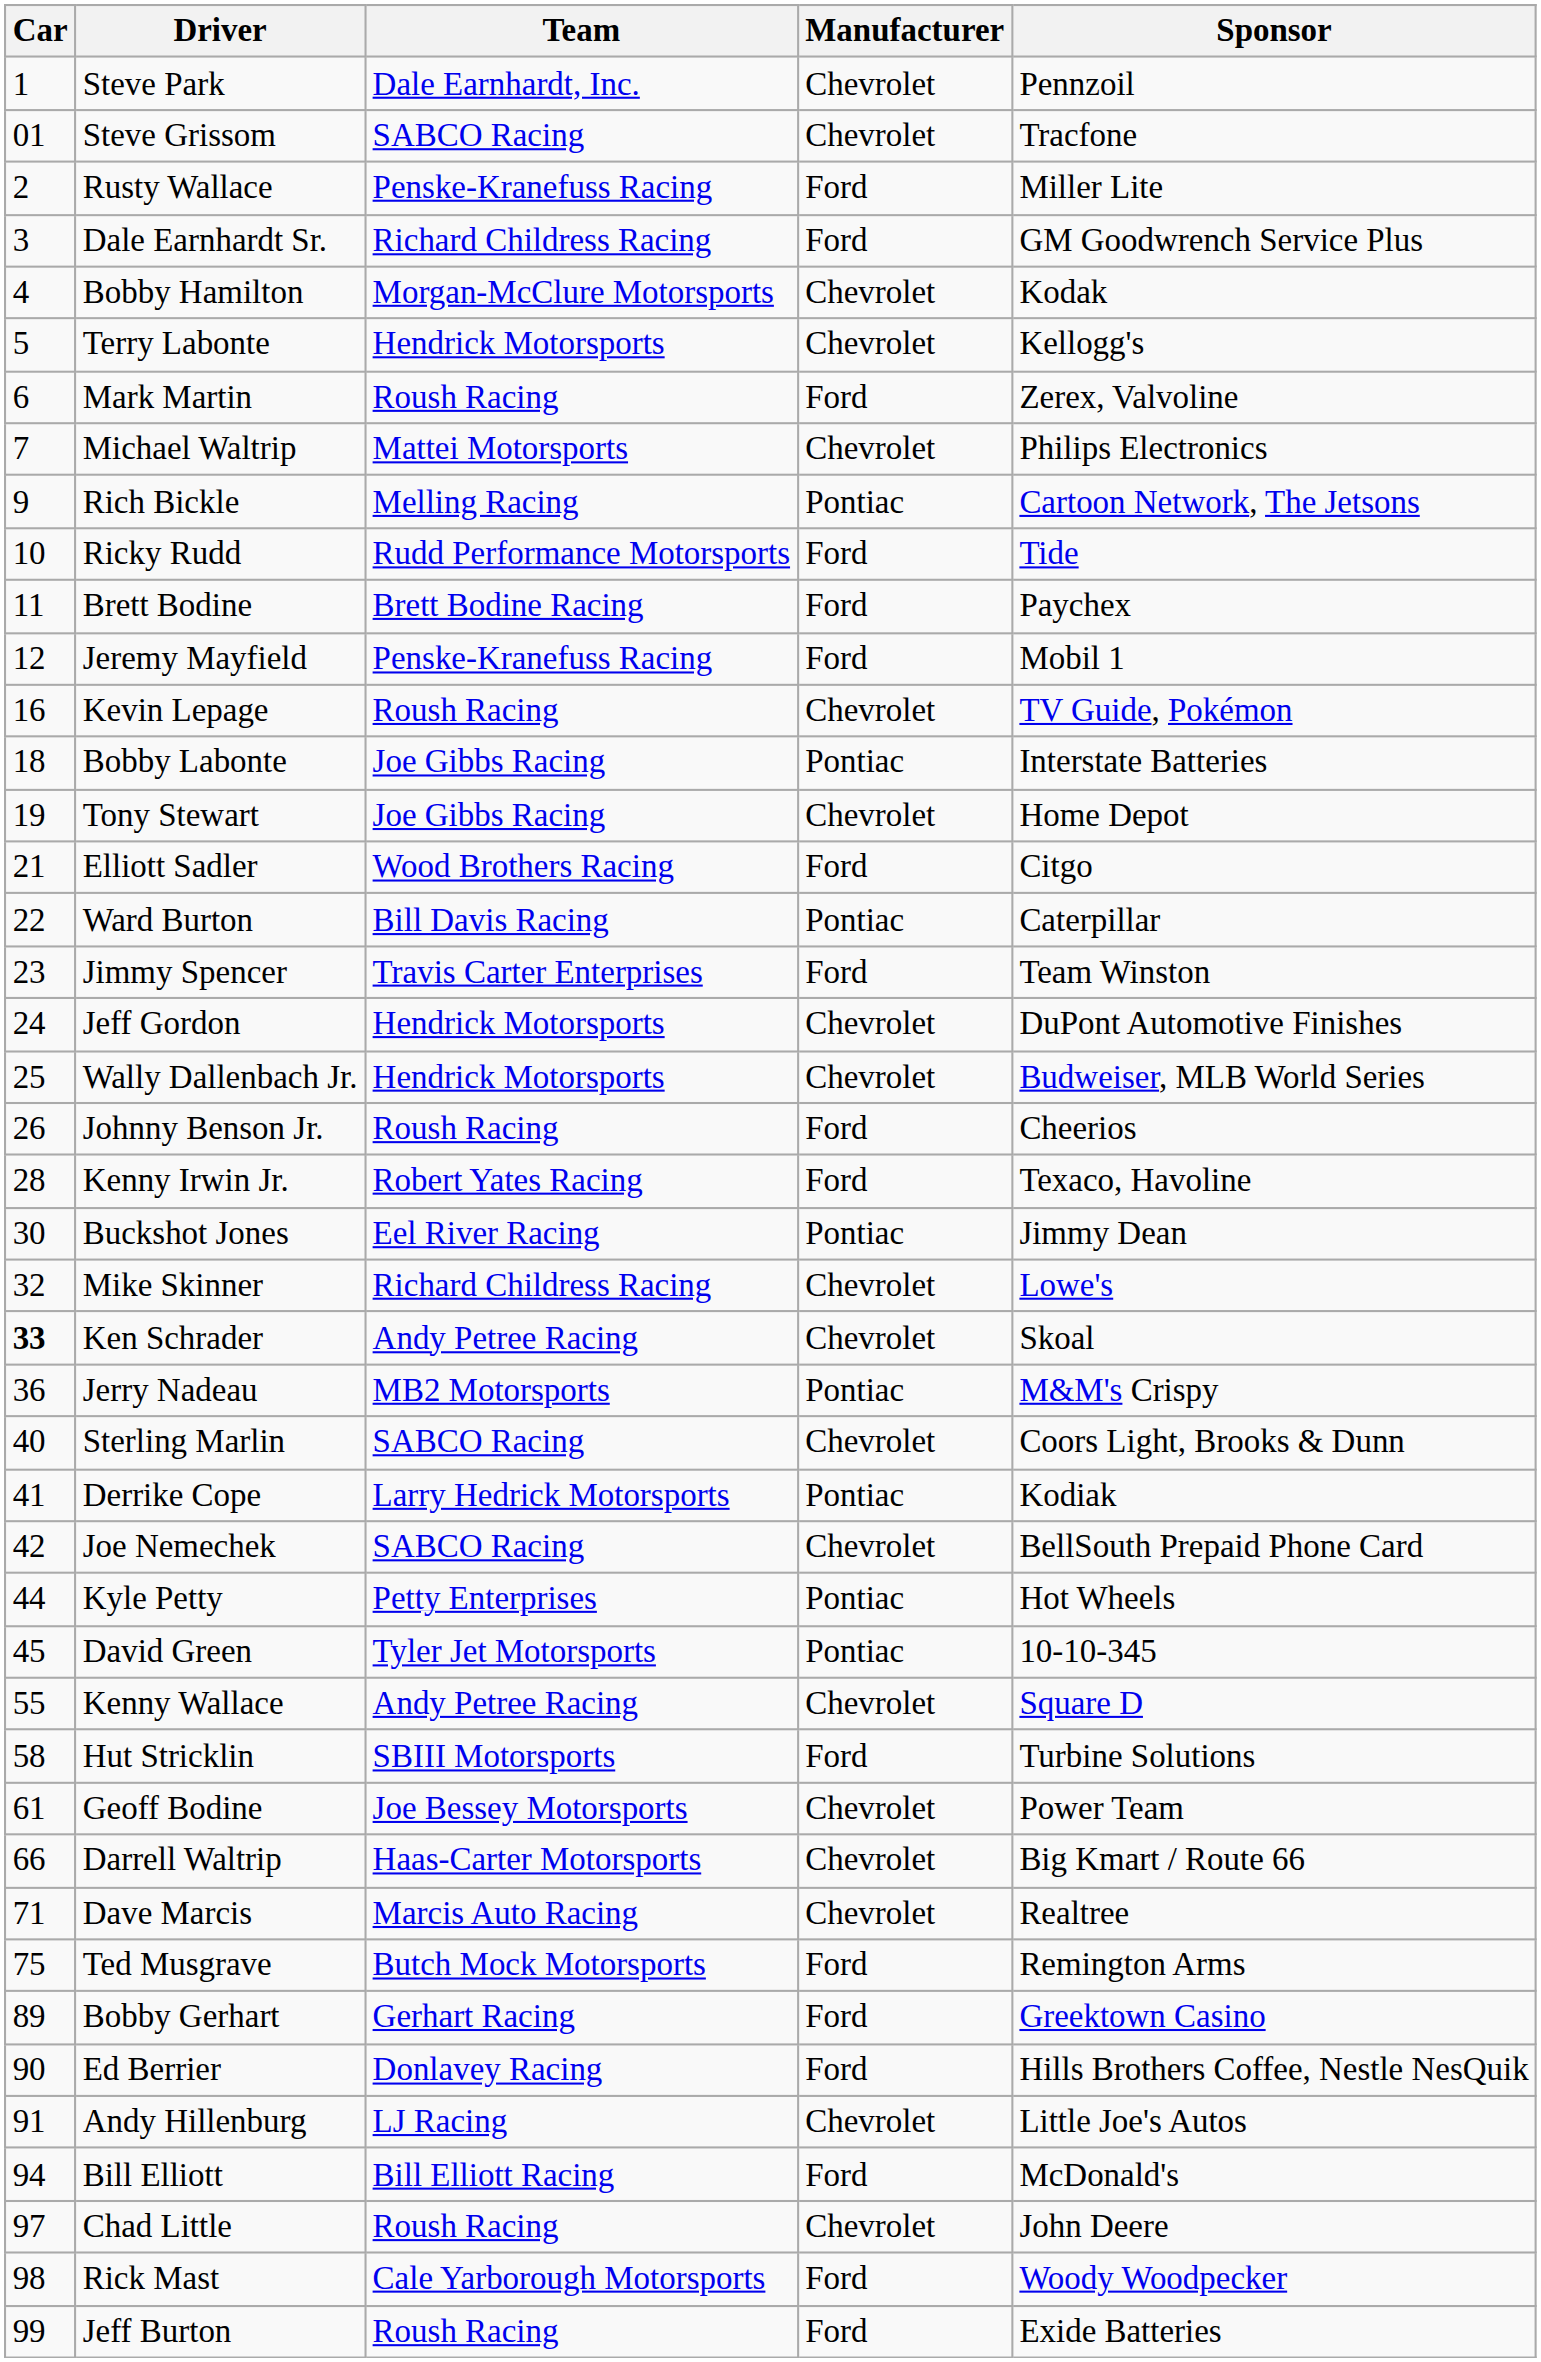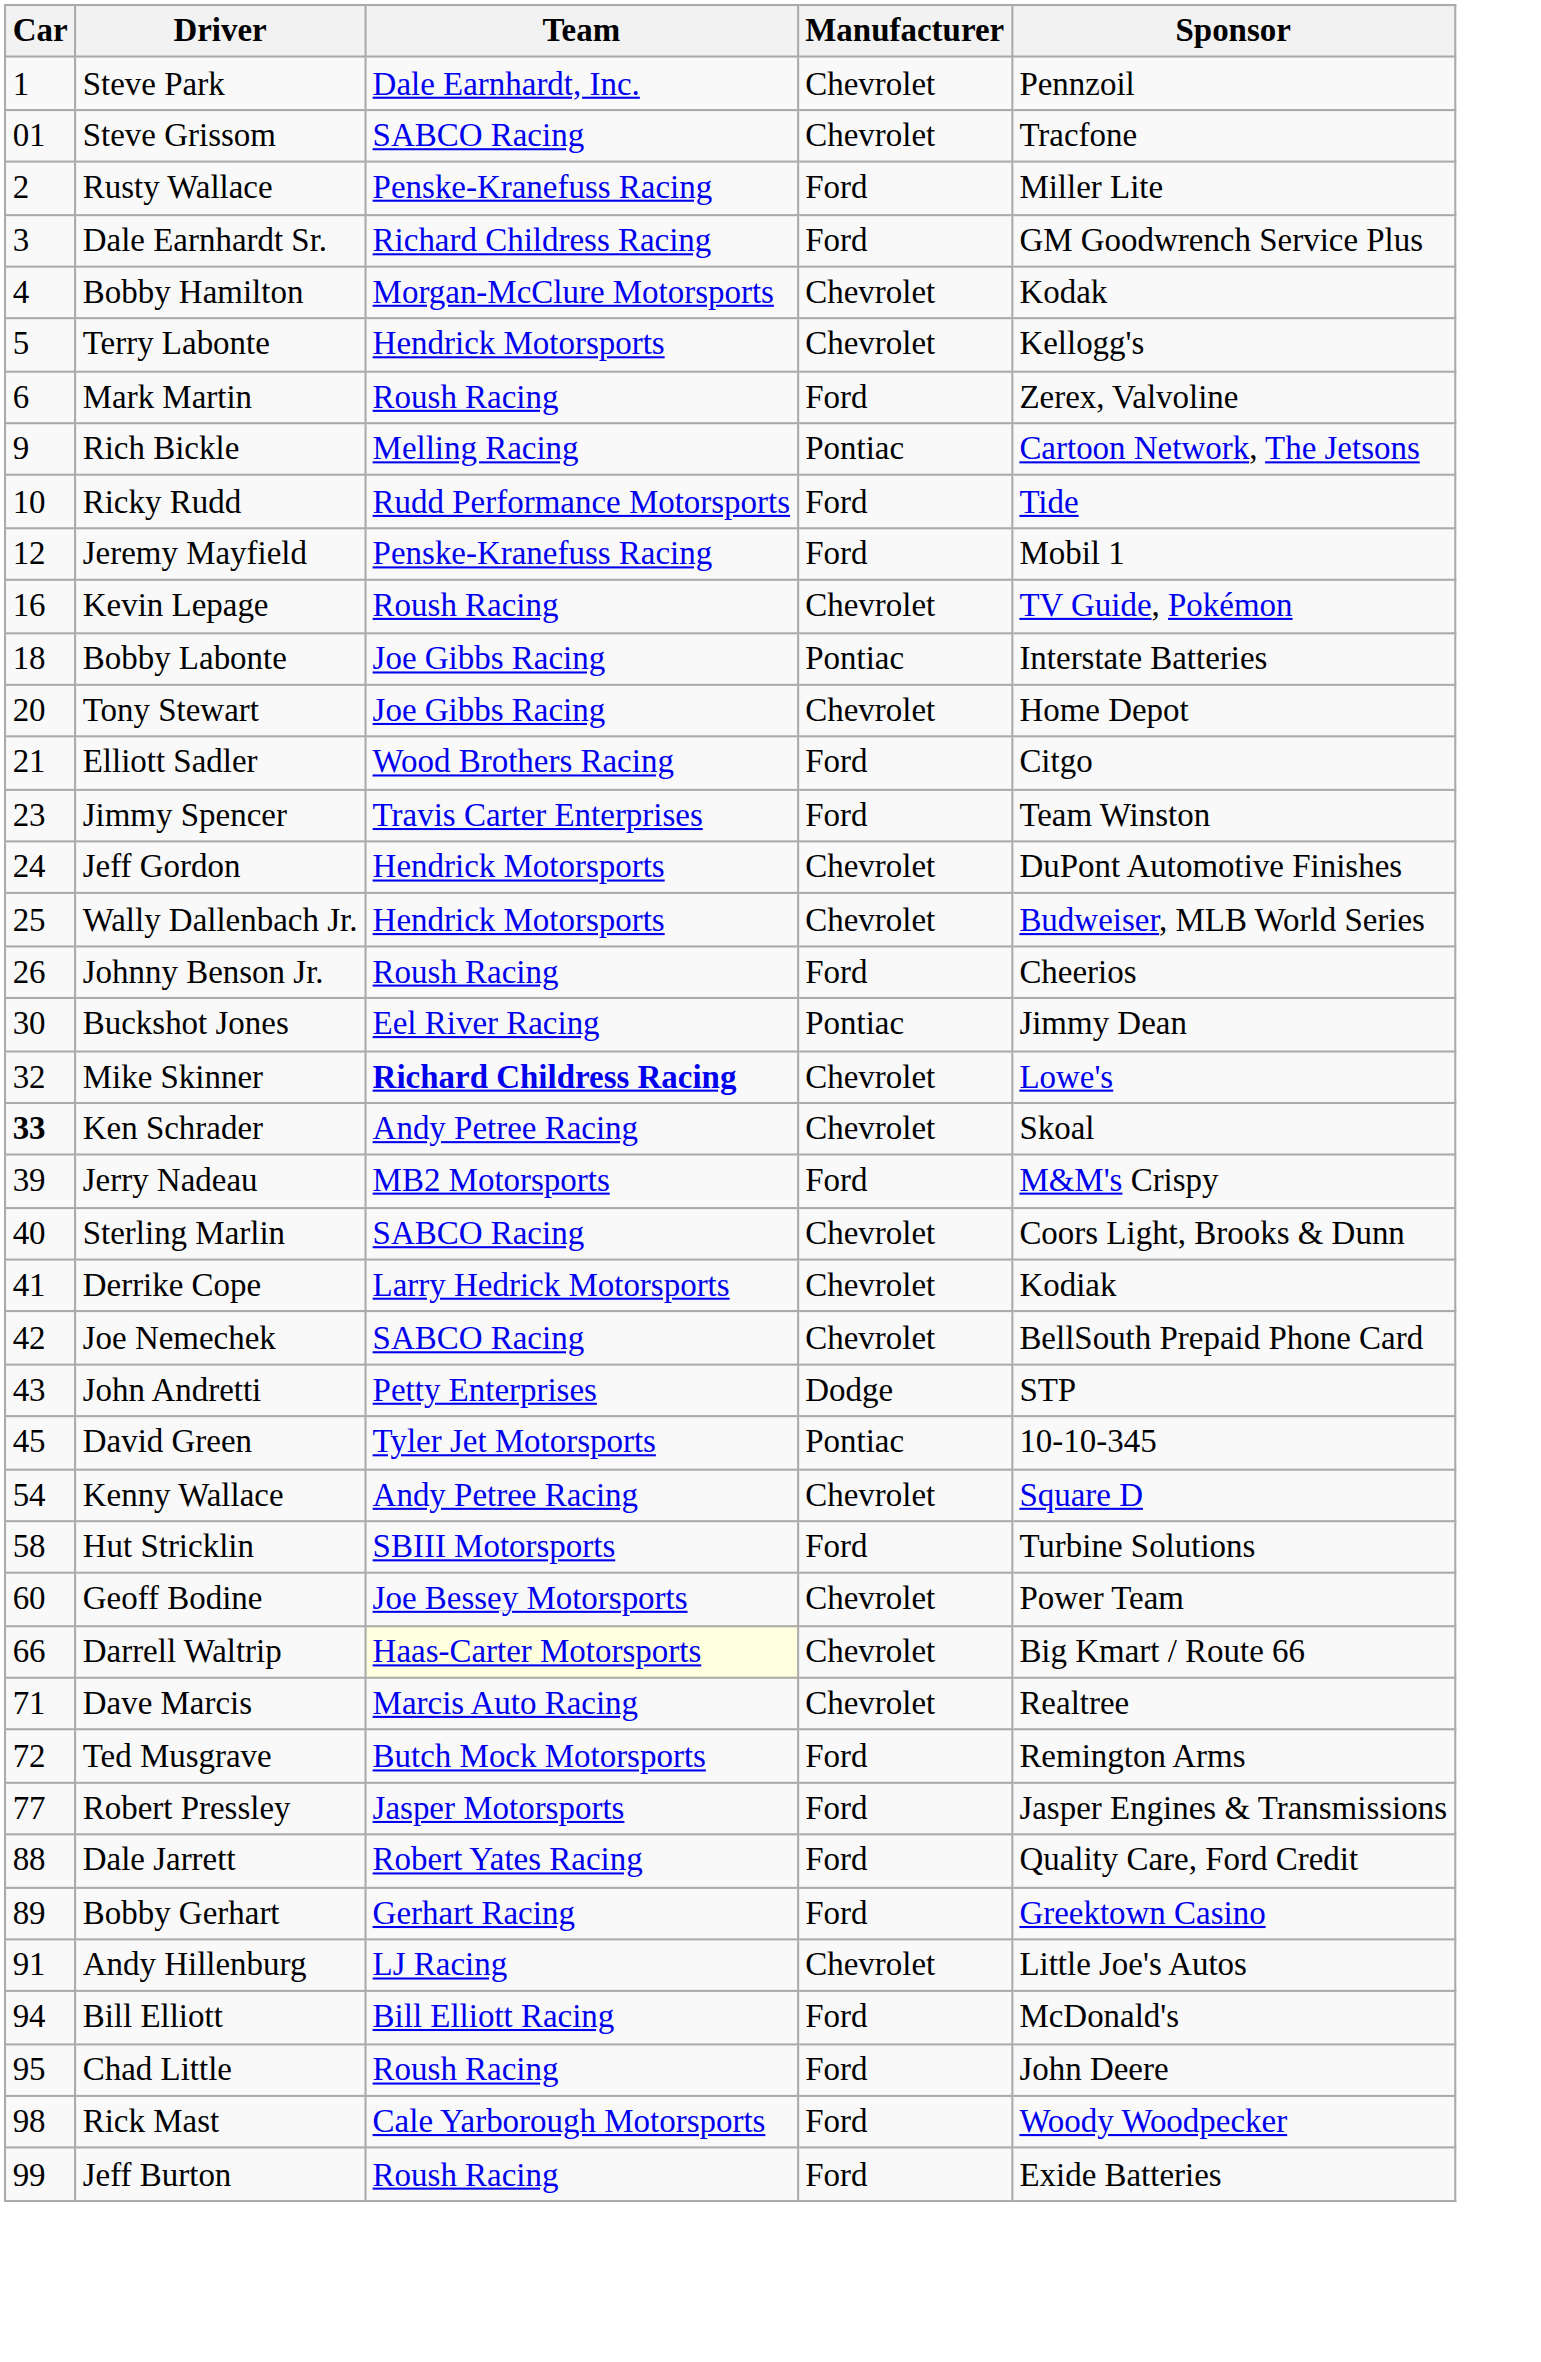- row: 7 | Michael Waltrip | Mattei Motorsports | Chevrolet | Philips Electronics
- row: 11 | Brett Bodine | Brett Bodine Racing | Ford | Paychex
Tony Stewart | Car: 19 -> 20
- row: 22 | Ward Burton | Bill Davis Racing | Pontiac | Caterpillar
- row: 28 | Kenny Irwin Jr. | Robert Yates Racing | Ford | Texaco, Havoline
Mike Skinner | Team: normal -> bold
Jerry Nadeau | Car: 36 -> 39
Jerry Nadeau | Manufacturer: Pontiac -> Ford
Derrike Cope | Manufacturer: Pontiac -> Chevrolet
+ row: 43 | John Andretti | Petty Enterprises | Dodge | STP
- row: 44 | Kyle Petty | Petty Enterprises | Pontiac | Hot Wheels
Kenny Wallace | Car: 55 -> 54
Geoff Bodine | Car: 61 -> 60
Darrell Waltrip | Team: no background -> lightyellow background
Ted Musgrave | Car: 75 -> 72
+ row: 77 | Robert Pressley | Jasper Motorsports | Ford | Jasper Engines & Transmissions
+ row: 88 | Dale Jarrett | Robert Yates Racing | Ford | Quality Care, Ford Credit
- row: 90 | Ed Berrier | Donlavey Racing | Ford | Hills Brothers Coffee, Nestle NesQuik
Chad Little | Car: 97 -> 95
Chad Little | Manufacturer: Chevrolet -> Ford
